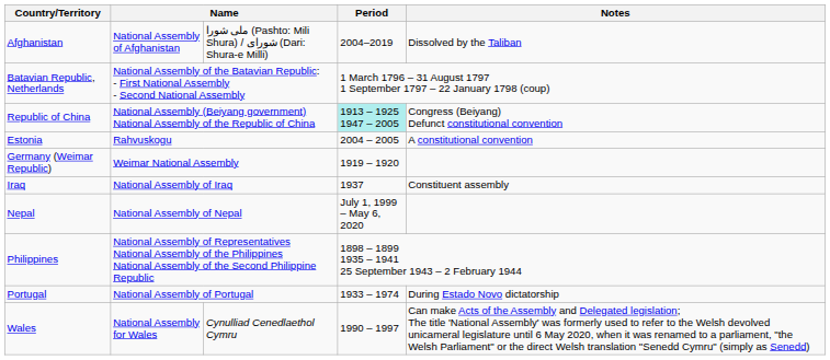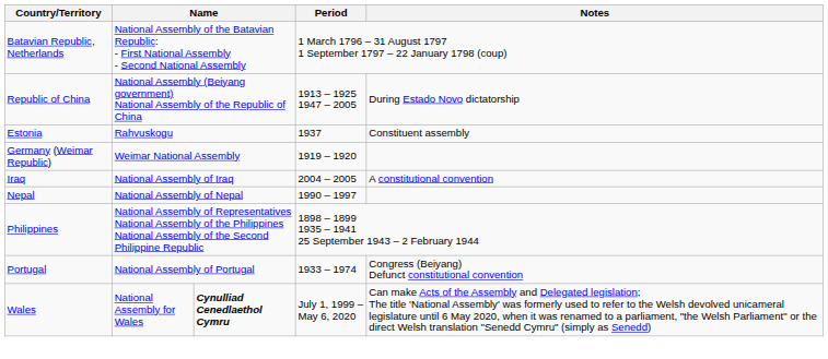- row: Afghanistan | National Assembly of Afghanistan | ملی شورا (Pashto: Mili Shura) / شورای (Dari: Shura-e Milli) | 2004–2019 | Dissolved by the Taliban
Republic of China | Period: paleturquoise background -> no background
Republic of China | Notes: Congress (Beiyang) Defunct constitutional convention -> During Estado Novo dictatorship
Estonia | Period: 2004 – 2005 -> 1937
Estonia | Notes: A constitutional convention -> Constituent assembly
Iraq | Period: 1937 -> 2004 – 2005
Iraq | Notes: Constituent assembly -> A constitutional convention
Nepal | Period: July 1, 1999 – May 6, 2020 -> 1990 – 1997
Portugal | Notes: During Estado Novo dictatorship -> Congress (Beiyang) Defunct constitutional convention
Wales | column 3: normal -> bold
Wales | Period: 1990 – 1997 -> July 1, 1999 – May 6, 2020
